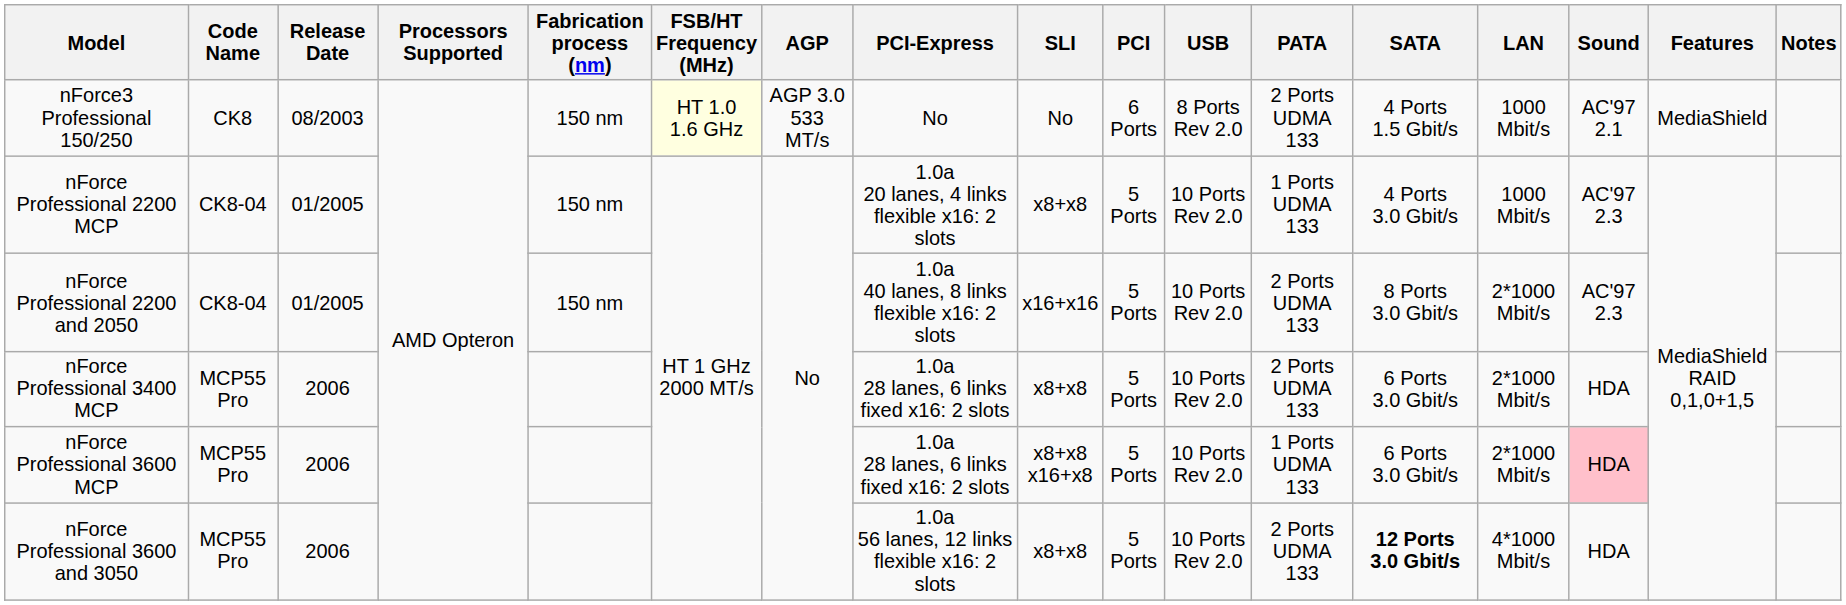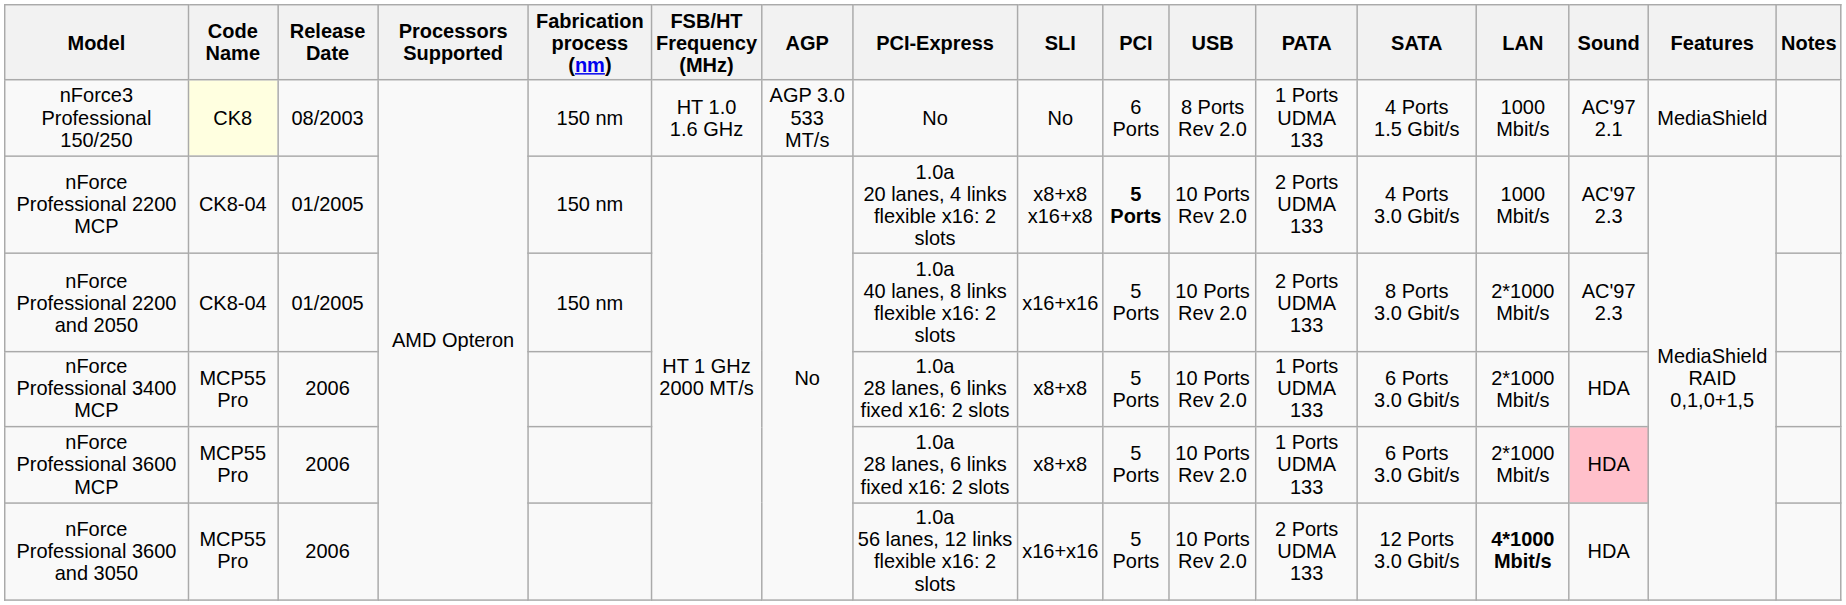nForce3 Professional 150/250 | Code Name: no background -> lightyellow background
nForce3 Professional 150/250 | FSB/HT Frequency (MHz): lightyellow background -> no background
nForce3 Professional 150/250 | PATA: 2 Ports UDMA 133 -> 1 Ports UDMA 133
nForce Professional 2200 MCP | SLI: x8+x8 -> x8+x8 x16+x8
nForce Professional 2200 MCP | PCI: normal -> bold
nForce Professional 2200 MCP | PATA: 1 Ports UDMA 133 -> 2 Ports UDMA 133
nForce Professional 3400 MCP | PATA: 2 Ports UDMA 133 -> 1 Ports UDMA 133
nForce Professional 3600 MCP | SLI: x8+x8 x16+x8 -> x8+x8
nForce Professional 3600 and 3050 | SLI: x8+x8 -> x16+x16
nForce Professional 3600 and 3050 | SATA: bold -> normal
nForce Professional 3600 and 3050 | LAN: normal -> bold
